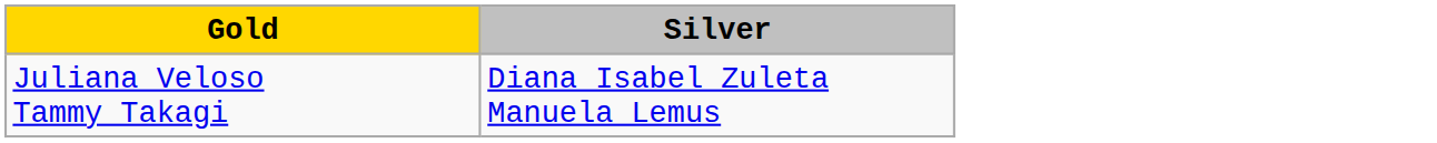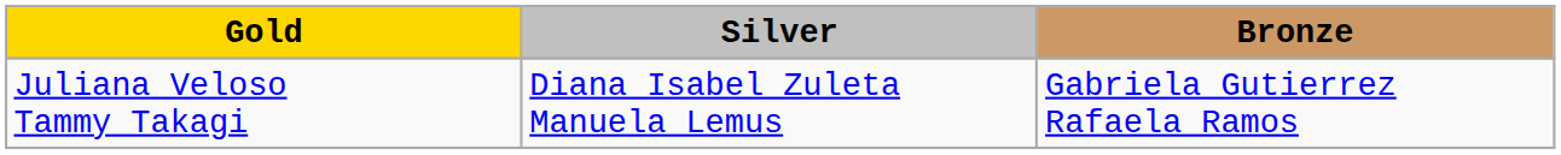+ column: Bronze | Gabriela Gutierrez Rafaela Ramos
